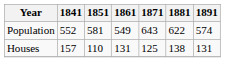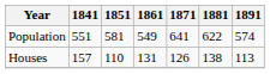Population | 1841: 552 -> 551
Population | 1871: 643 -> 641
Houses | 1871: 125 -> 126
Houses | 1891: 131 -> 113
